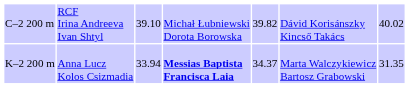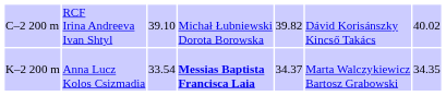K–2 200 m | column 3: 33.94 -> 33.54
K–2 200 m | column 7: 31.35 -> 34.35
